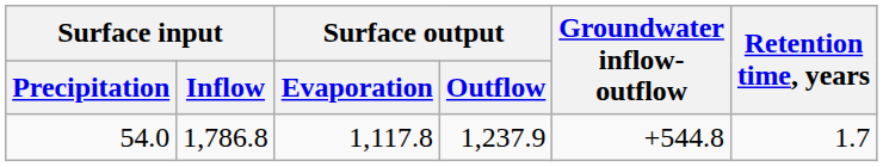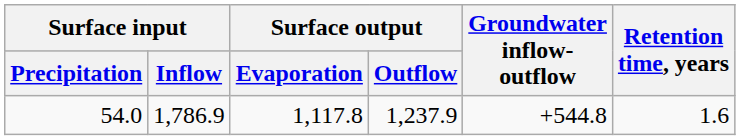54.0 | Surface input / Inflow: 1,786.8 -> 1,786.9
54.0 | Retention time, years: 1.7 -> 1.6
